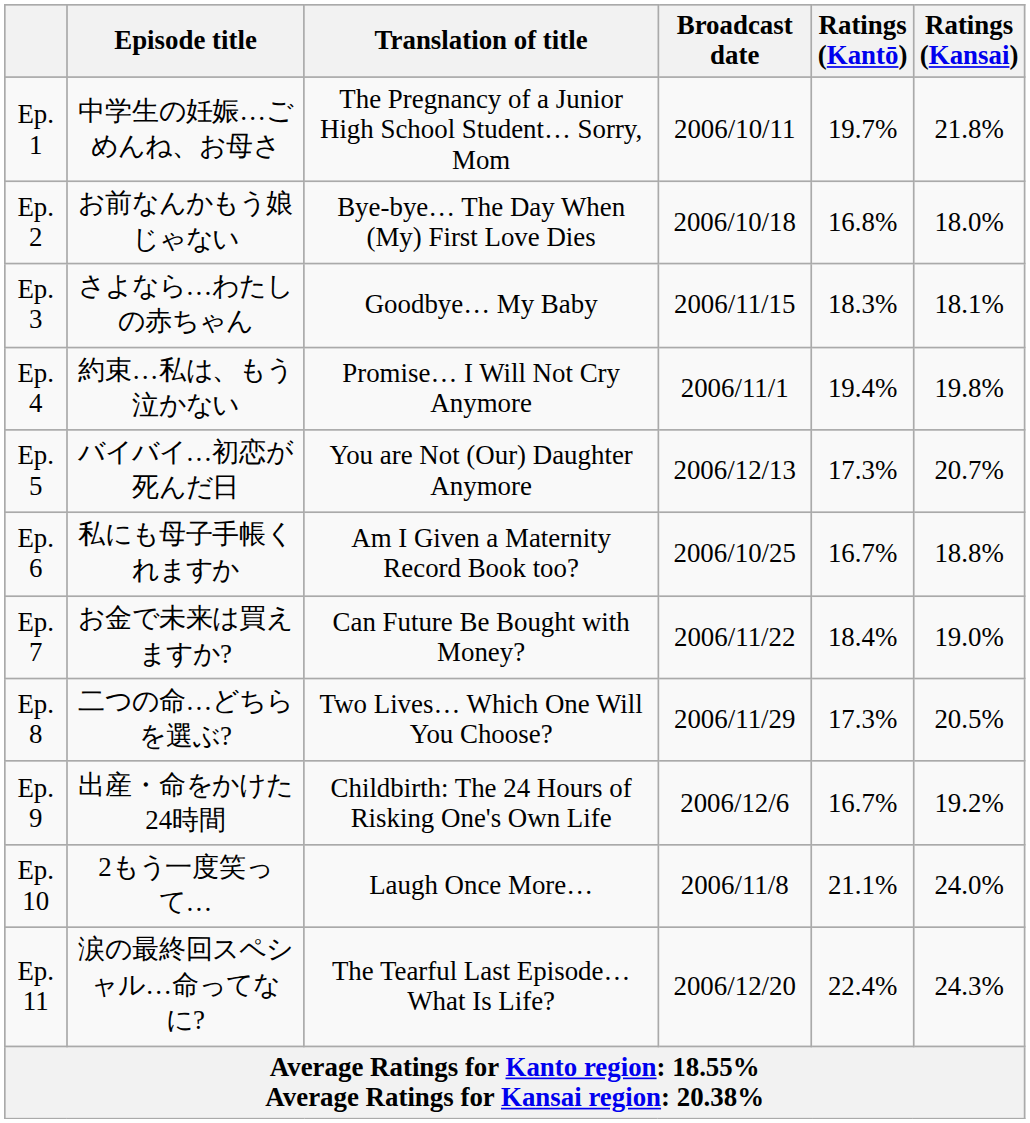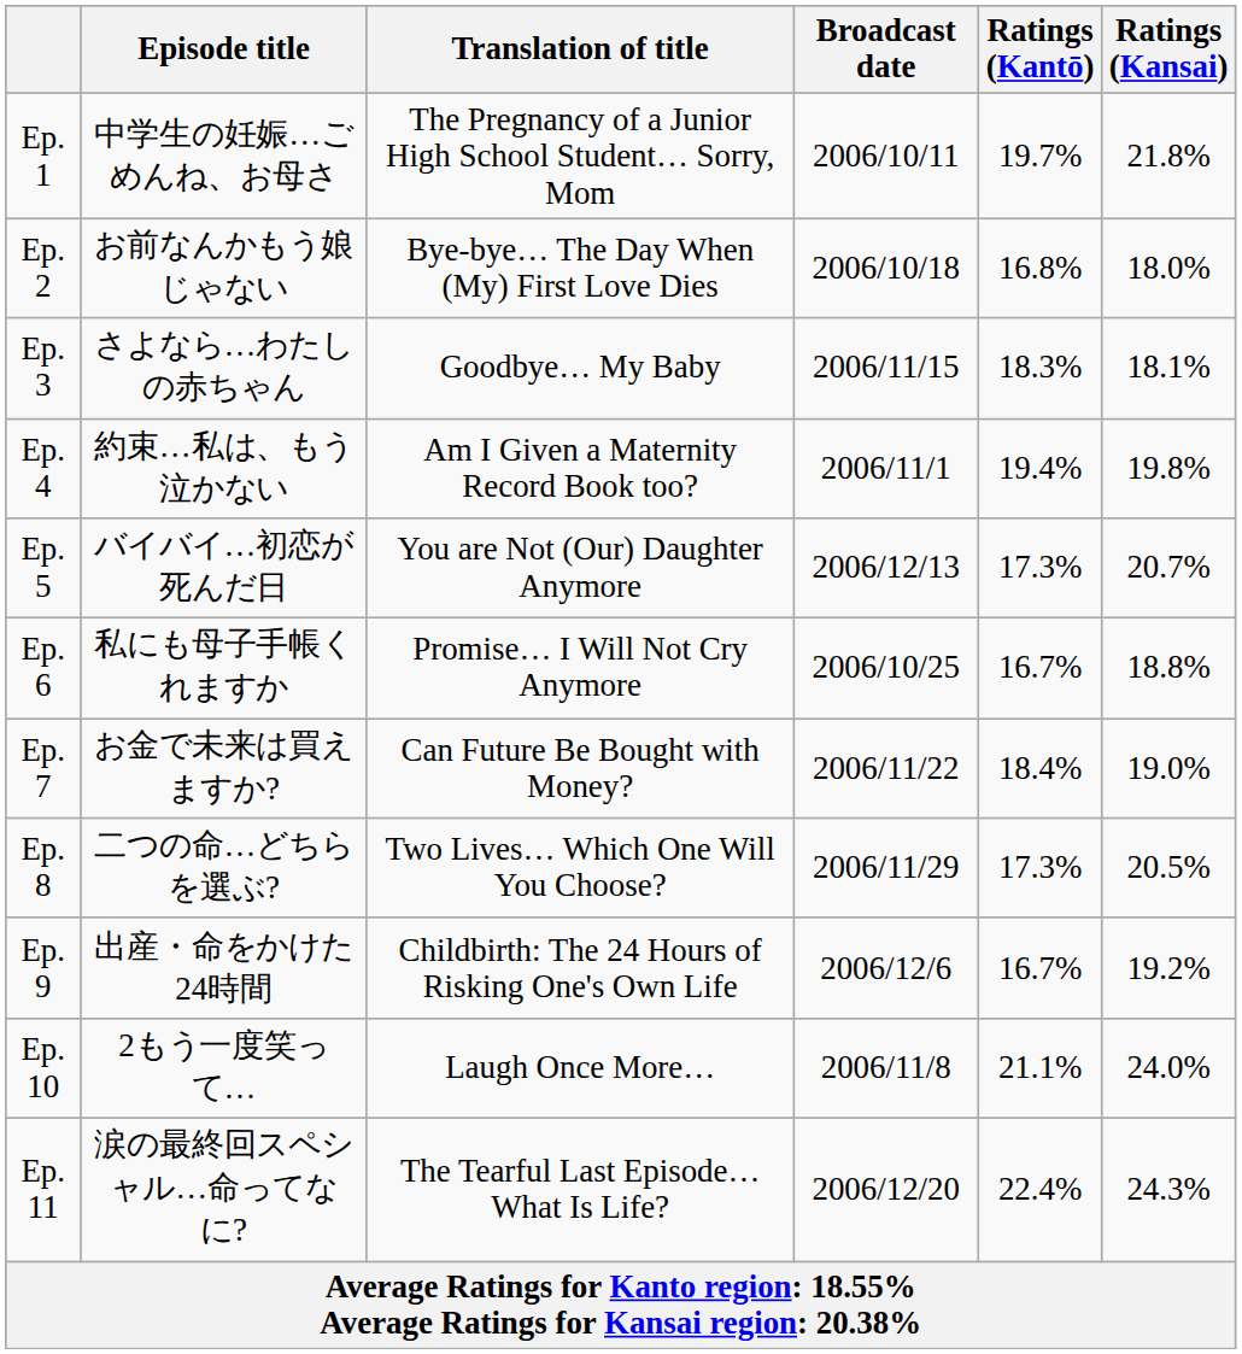Ep. 4 | Translation of title: Promise… I Will Not Cry Anymore -> Am I Given a Maternity Record Book too?
Ep. 6 | Translation of title: Am I Given a Maternity Record Book too? -> Promise… I Will Not Cry Anymore
